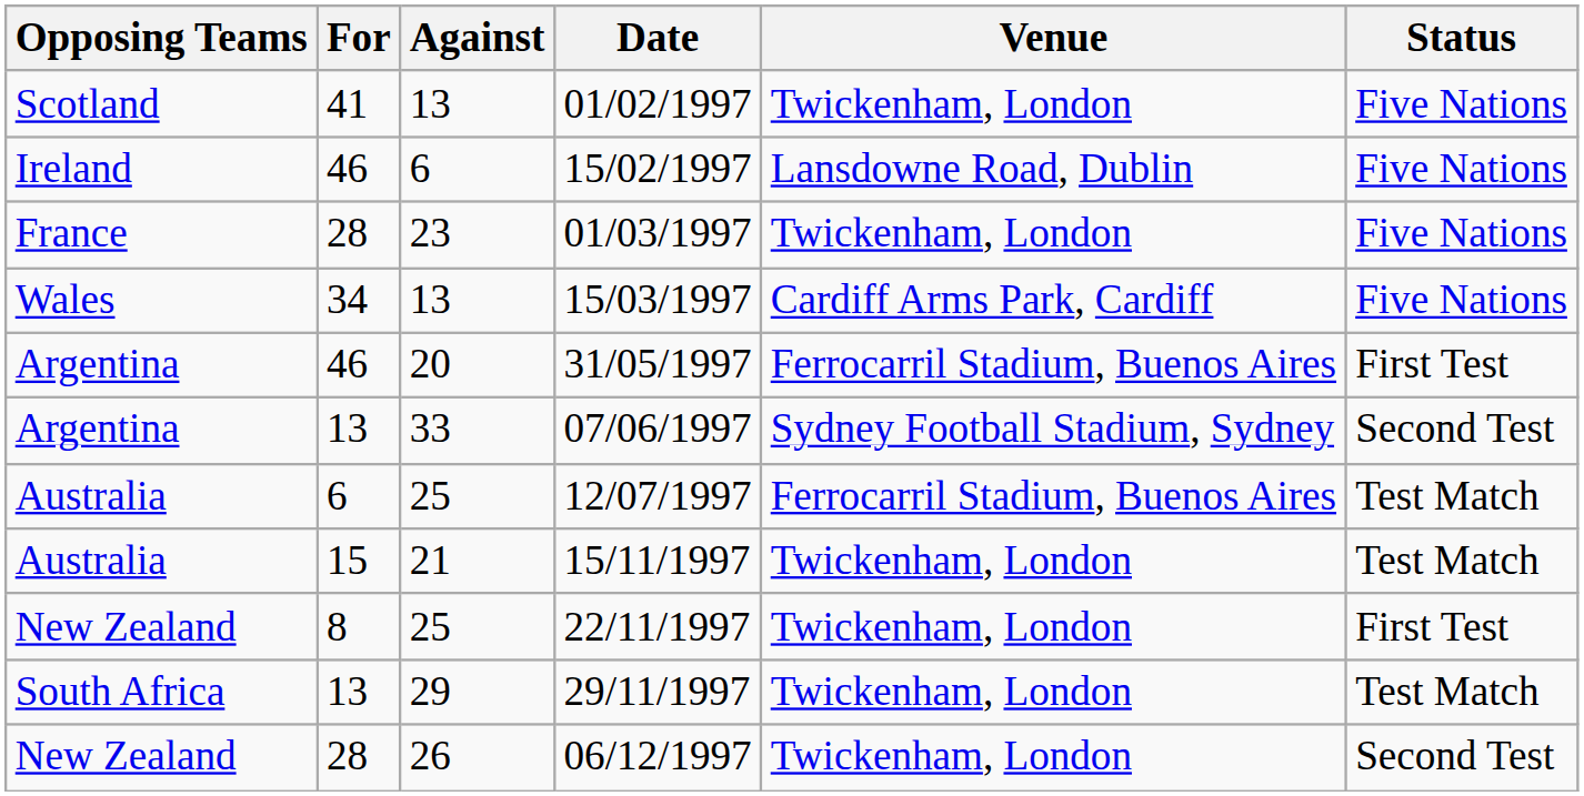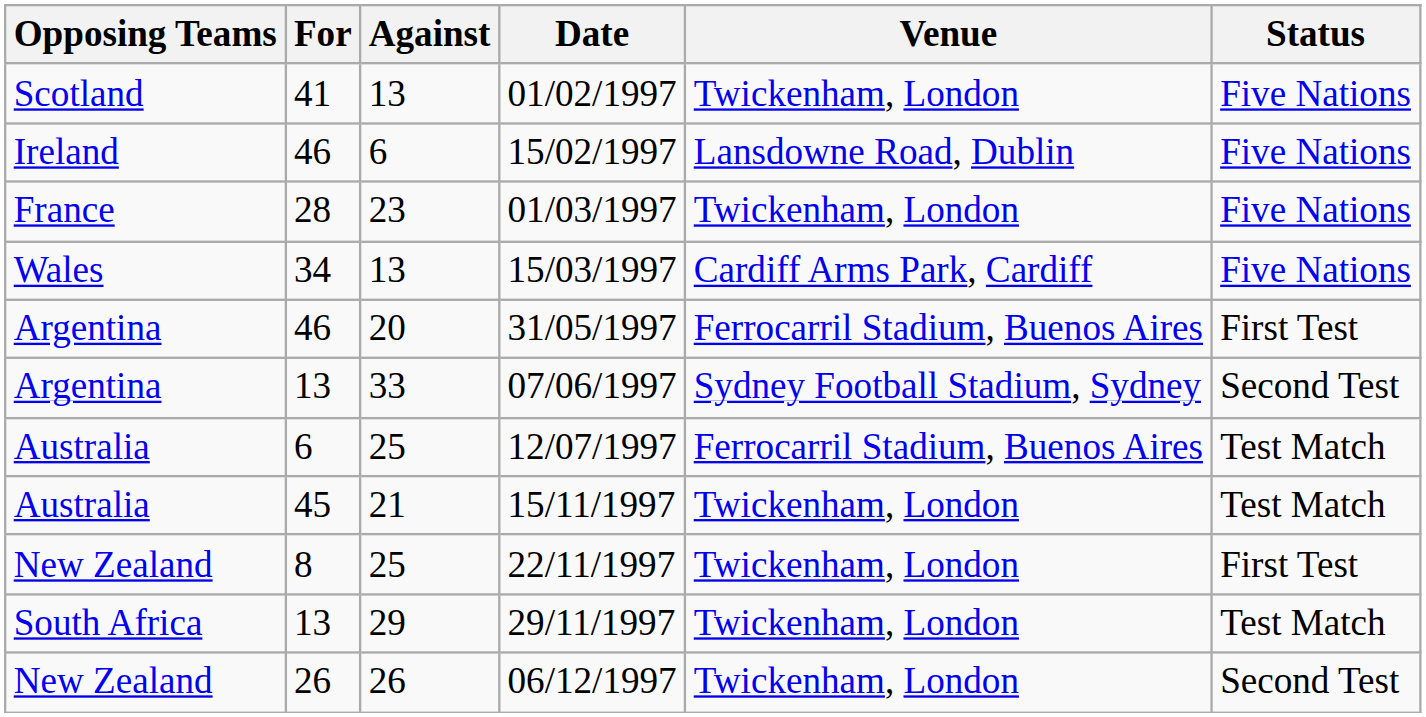15/11/1997 | For: 15 -> 45
06/12/1997 | For: 28 -> 26
